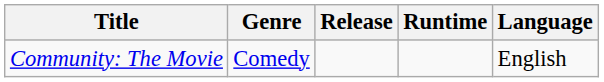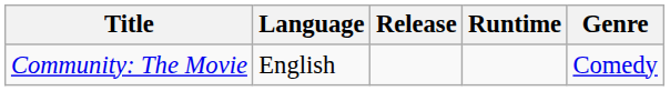columns swapped: Genre <-> Language
